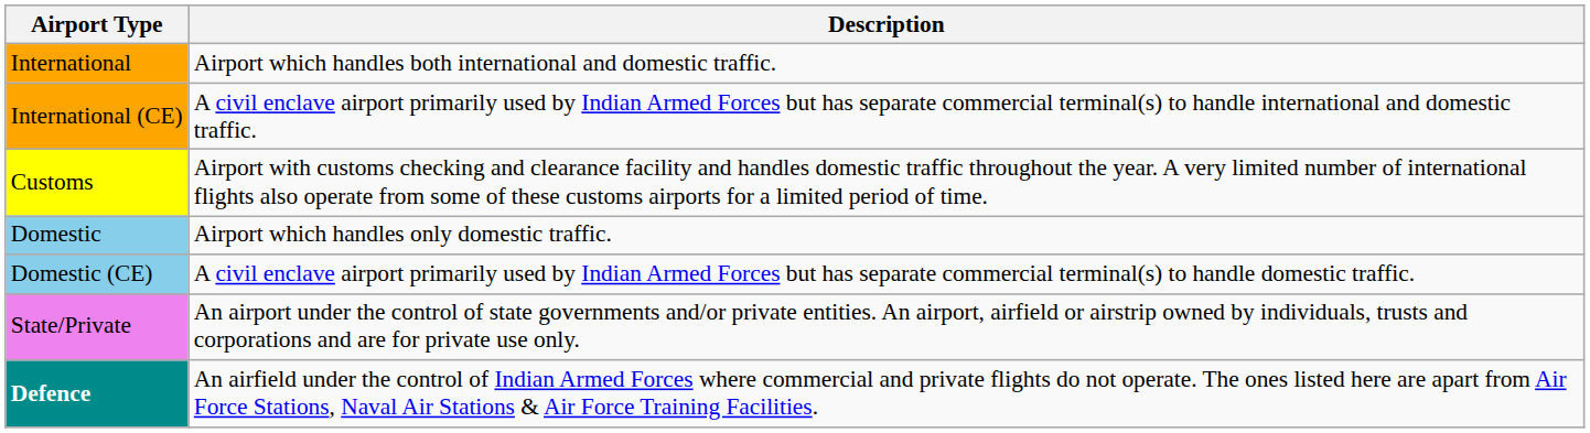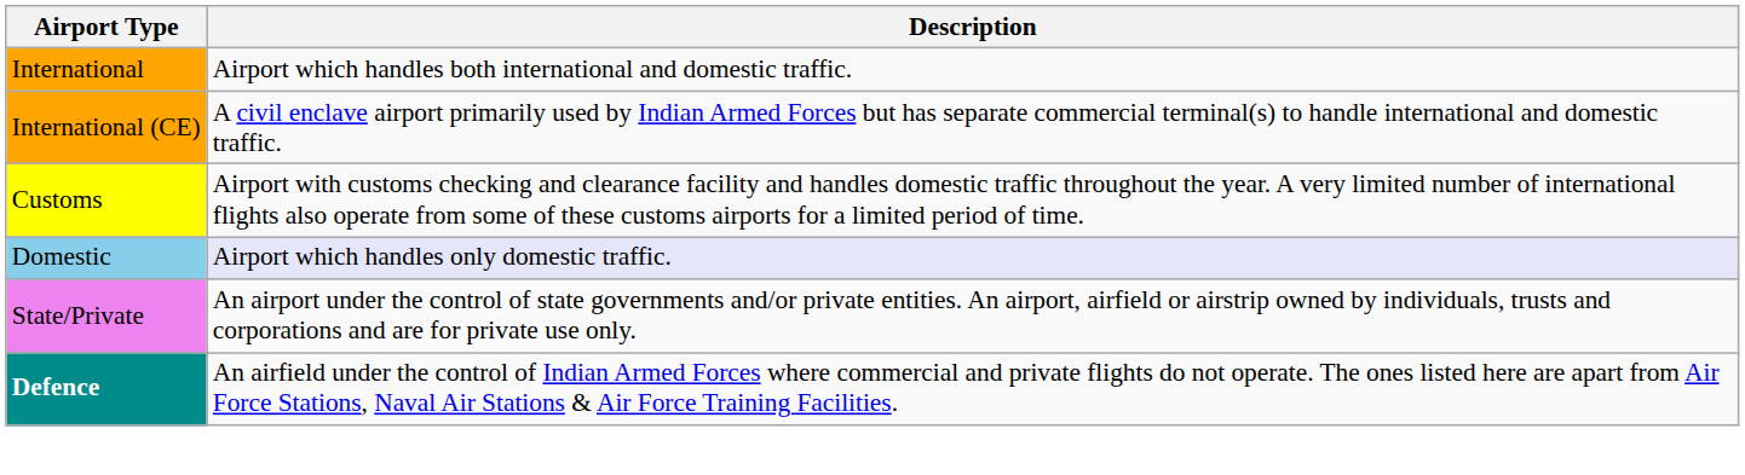Domestic | Description: no background -> lavender background
- row: Domestic (CE) | A civil enclave airport primarily used by Indian Armed Forces but has separate commercial terminal(s) to handle domestic traffic.
